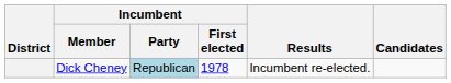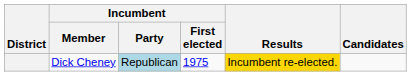Dick Cheney | Incumbent / First elected: 1978 -> 1975
Dick Cheney | Results: no background -> gold background
